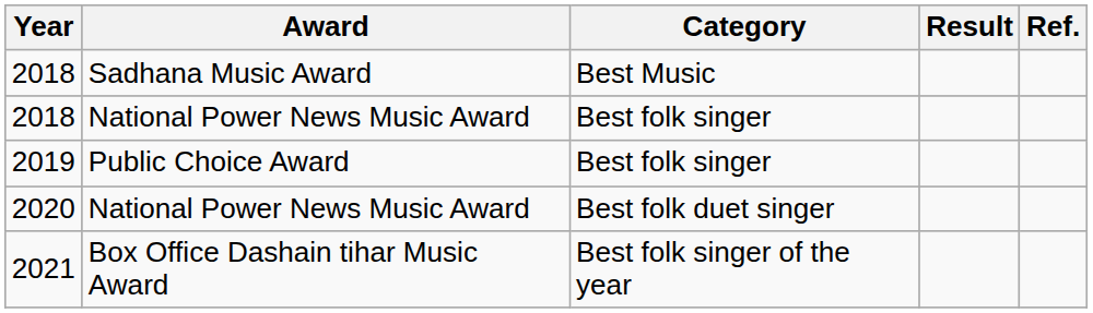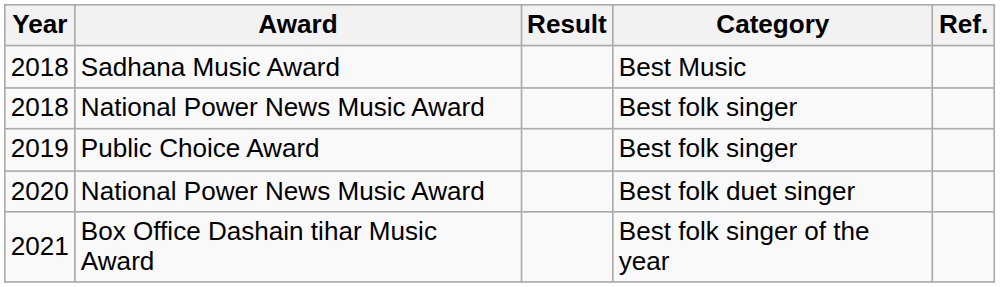columns swapped: Category <-> Result
